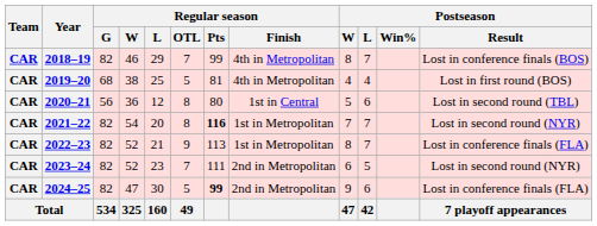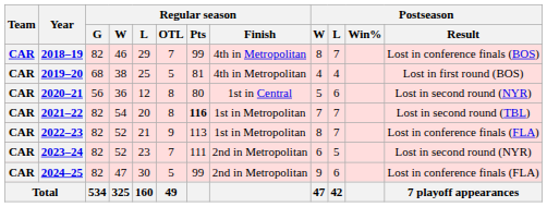2020–21 | Postseason / Result: Lost in second round (TBL) -> Lost in second round (NYR)
2021–22 | Postseason / Result: Lost in second round (NYR) -> Lost in second round (TBL)
2024–25 | Regular season / Pts: bold -> normal
